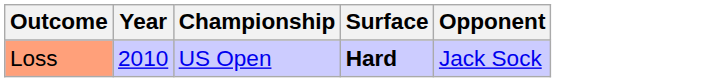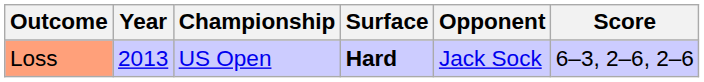+ column: Score | 6–3, 2–6, 2–6
Loss | Year: 2010 -> 2013
